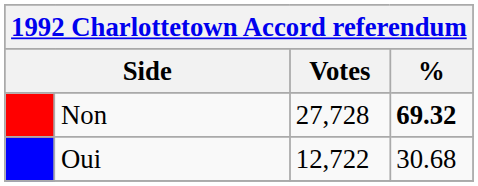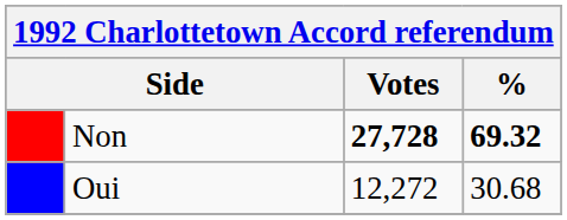Non | Votes: normal -> bold
Oui | Votes: 12,722 -> 12,272
